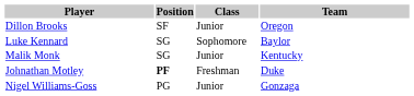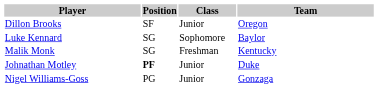Malik Monk | Class: Junior -> Freshman
Johnathan Motley | Class: Freshman -> Junior
